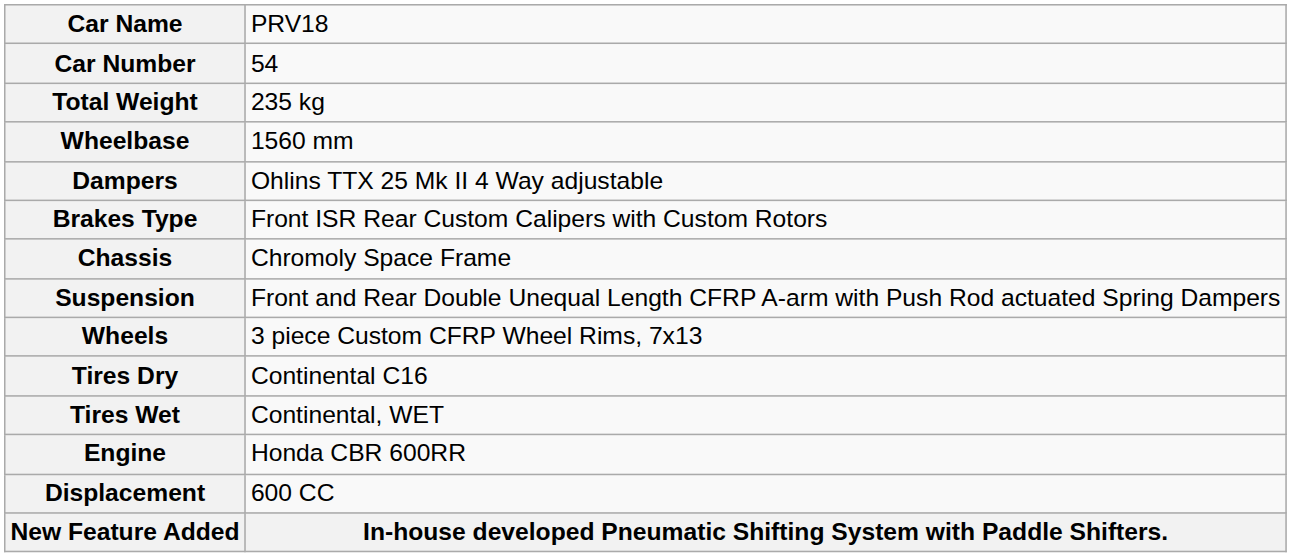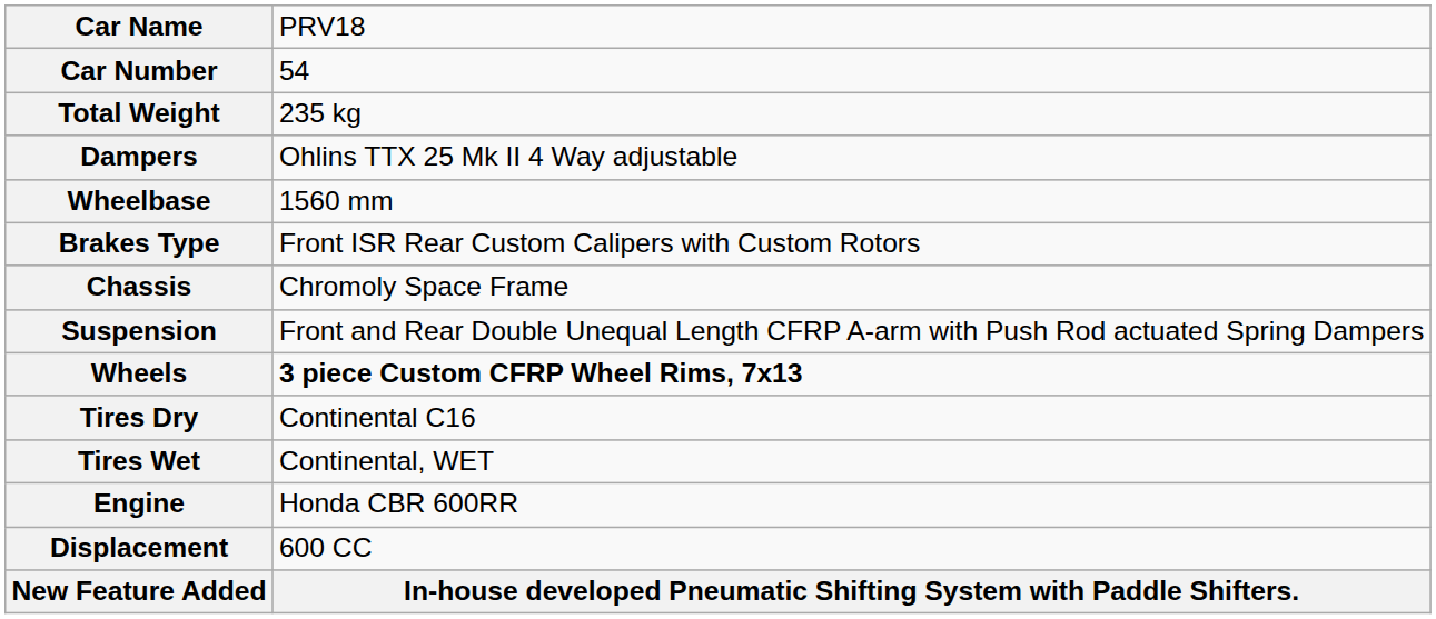rows swapped: Wheelbase <-> Dampers
Wheels | column 2: normal -> bold
